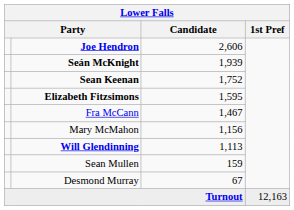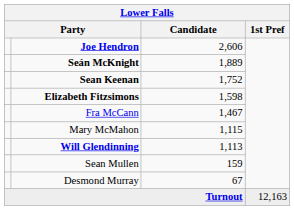Seán McKnight | Candidate: 1,939 -> 1,889
Elizabeth Fitzsimons | Candidate: 1,595 -> 1,598
Mary McMahon | Candidate: 1,156 -> 1,115
